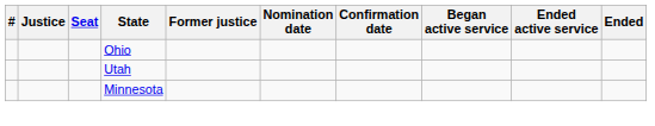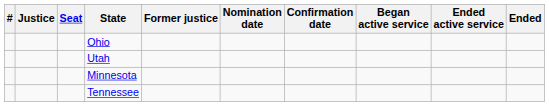+ row: Tennessee
